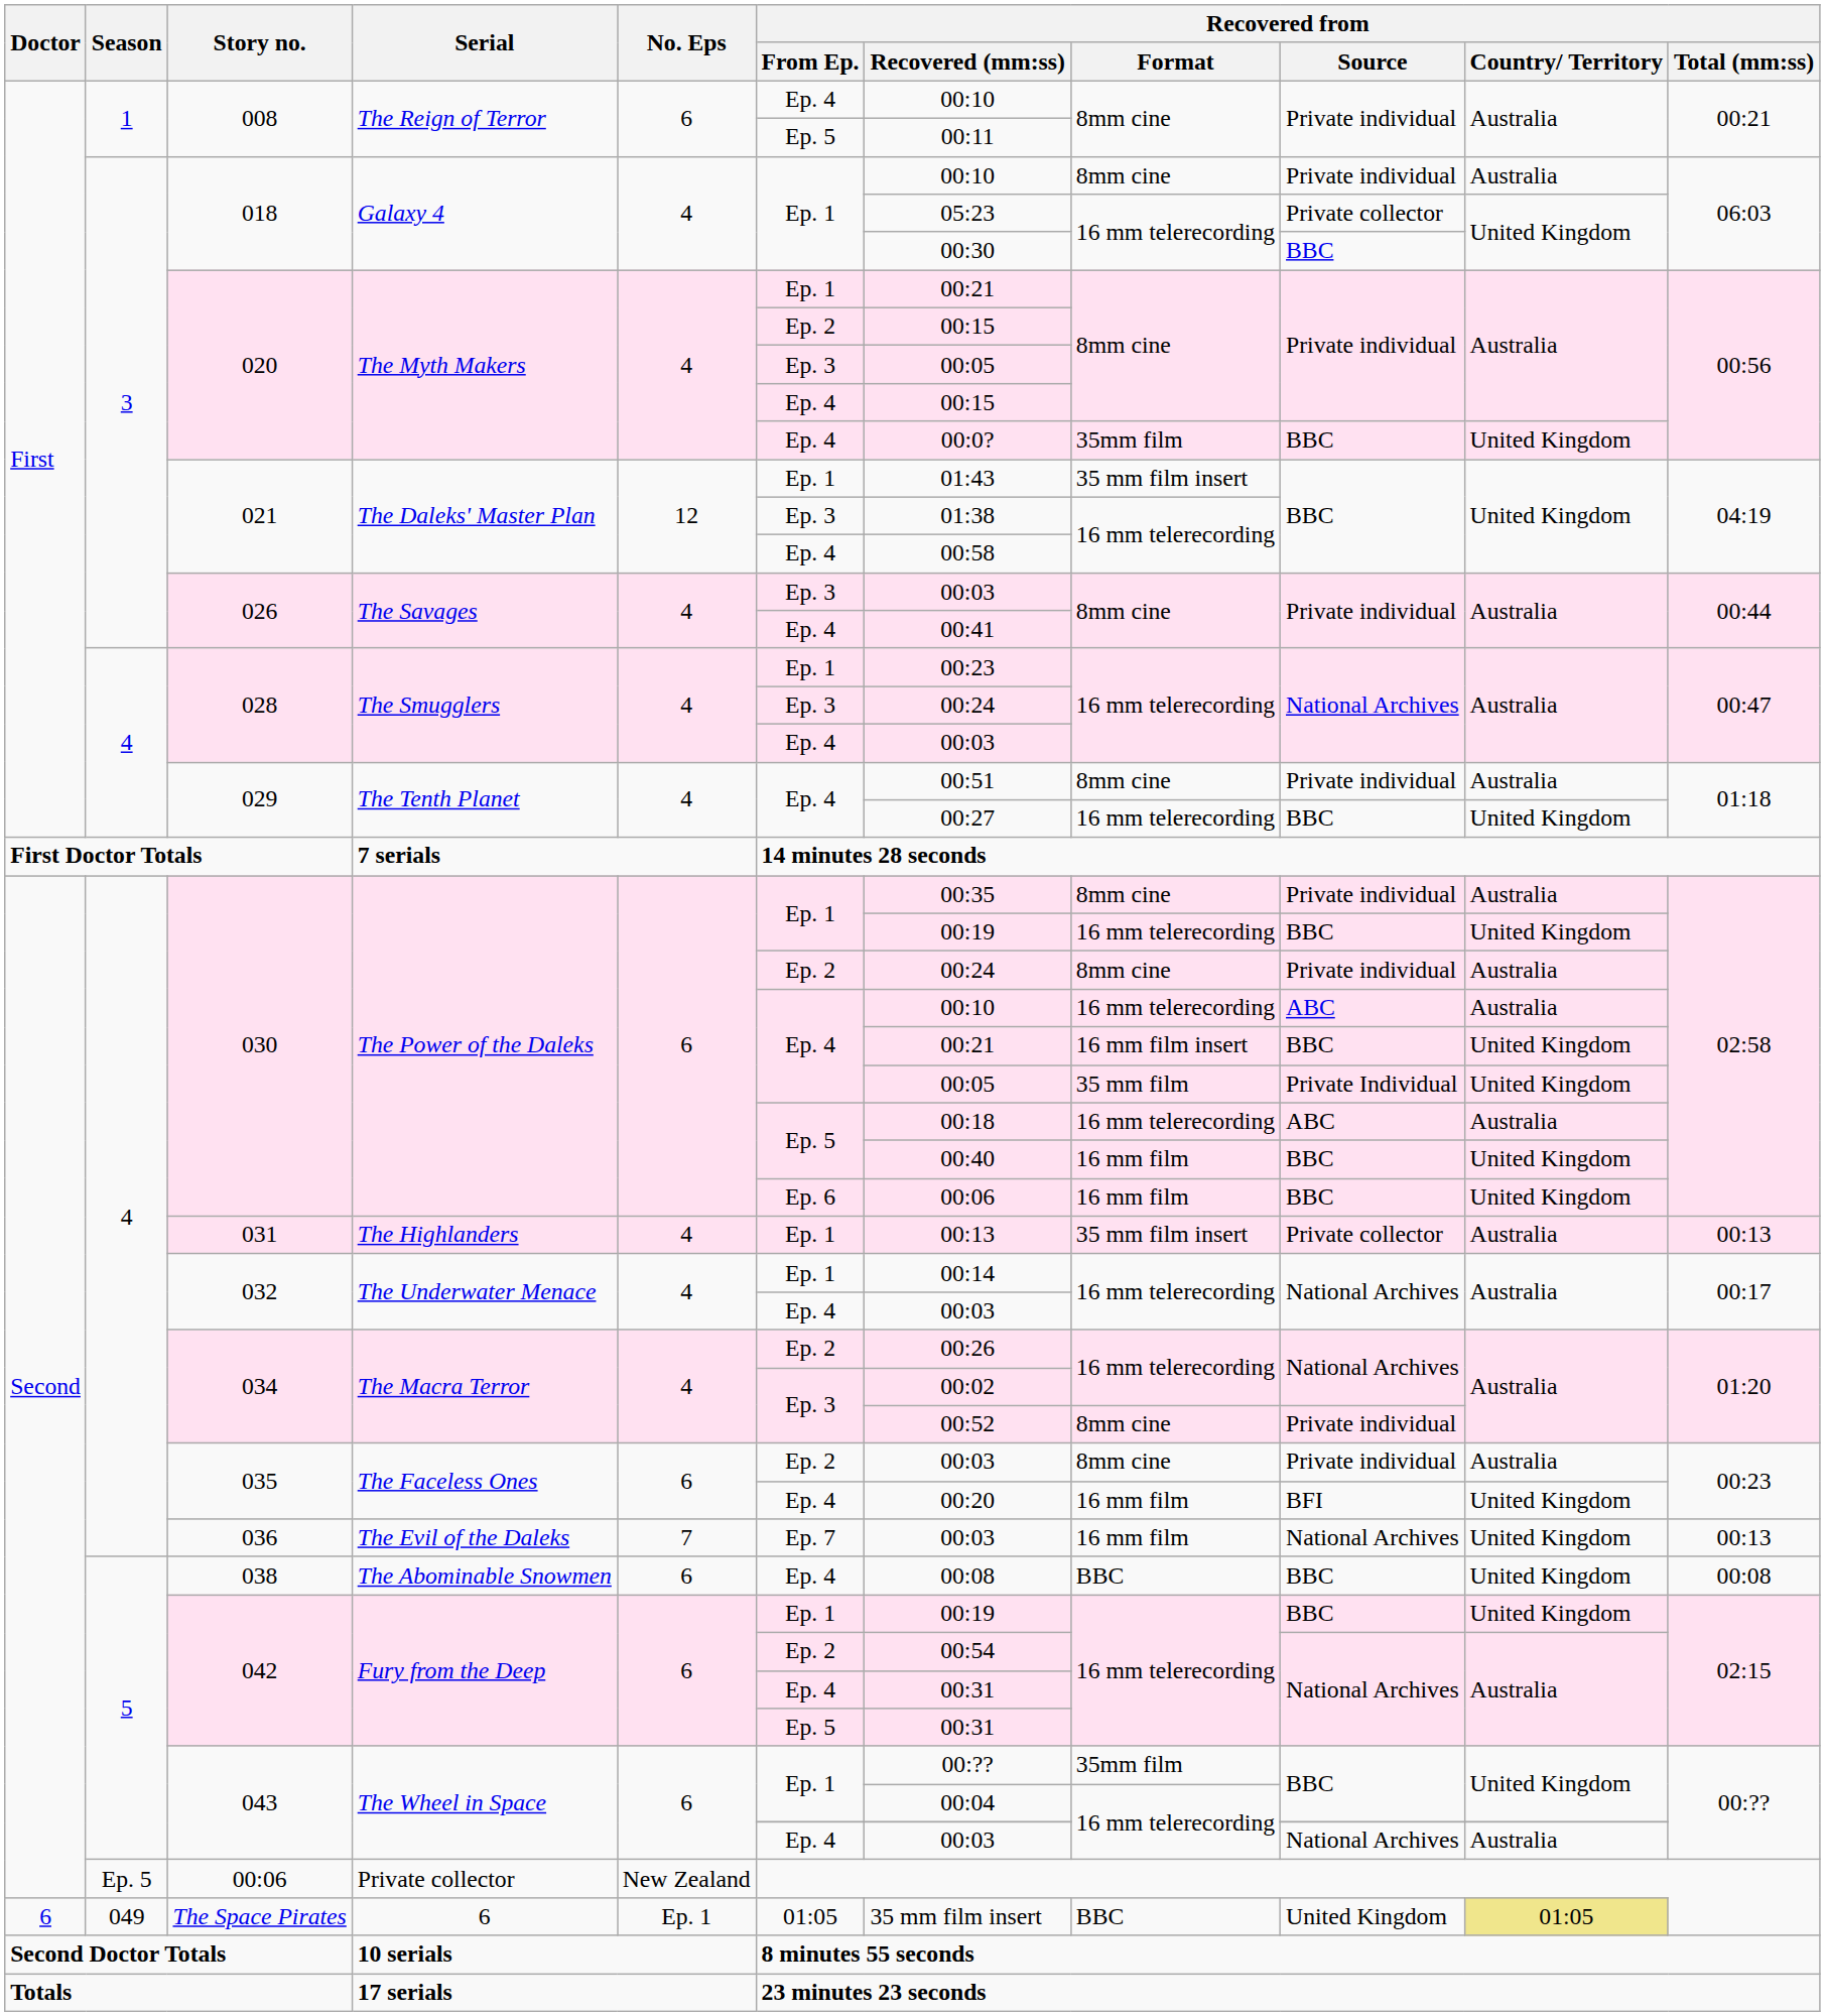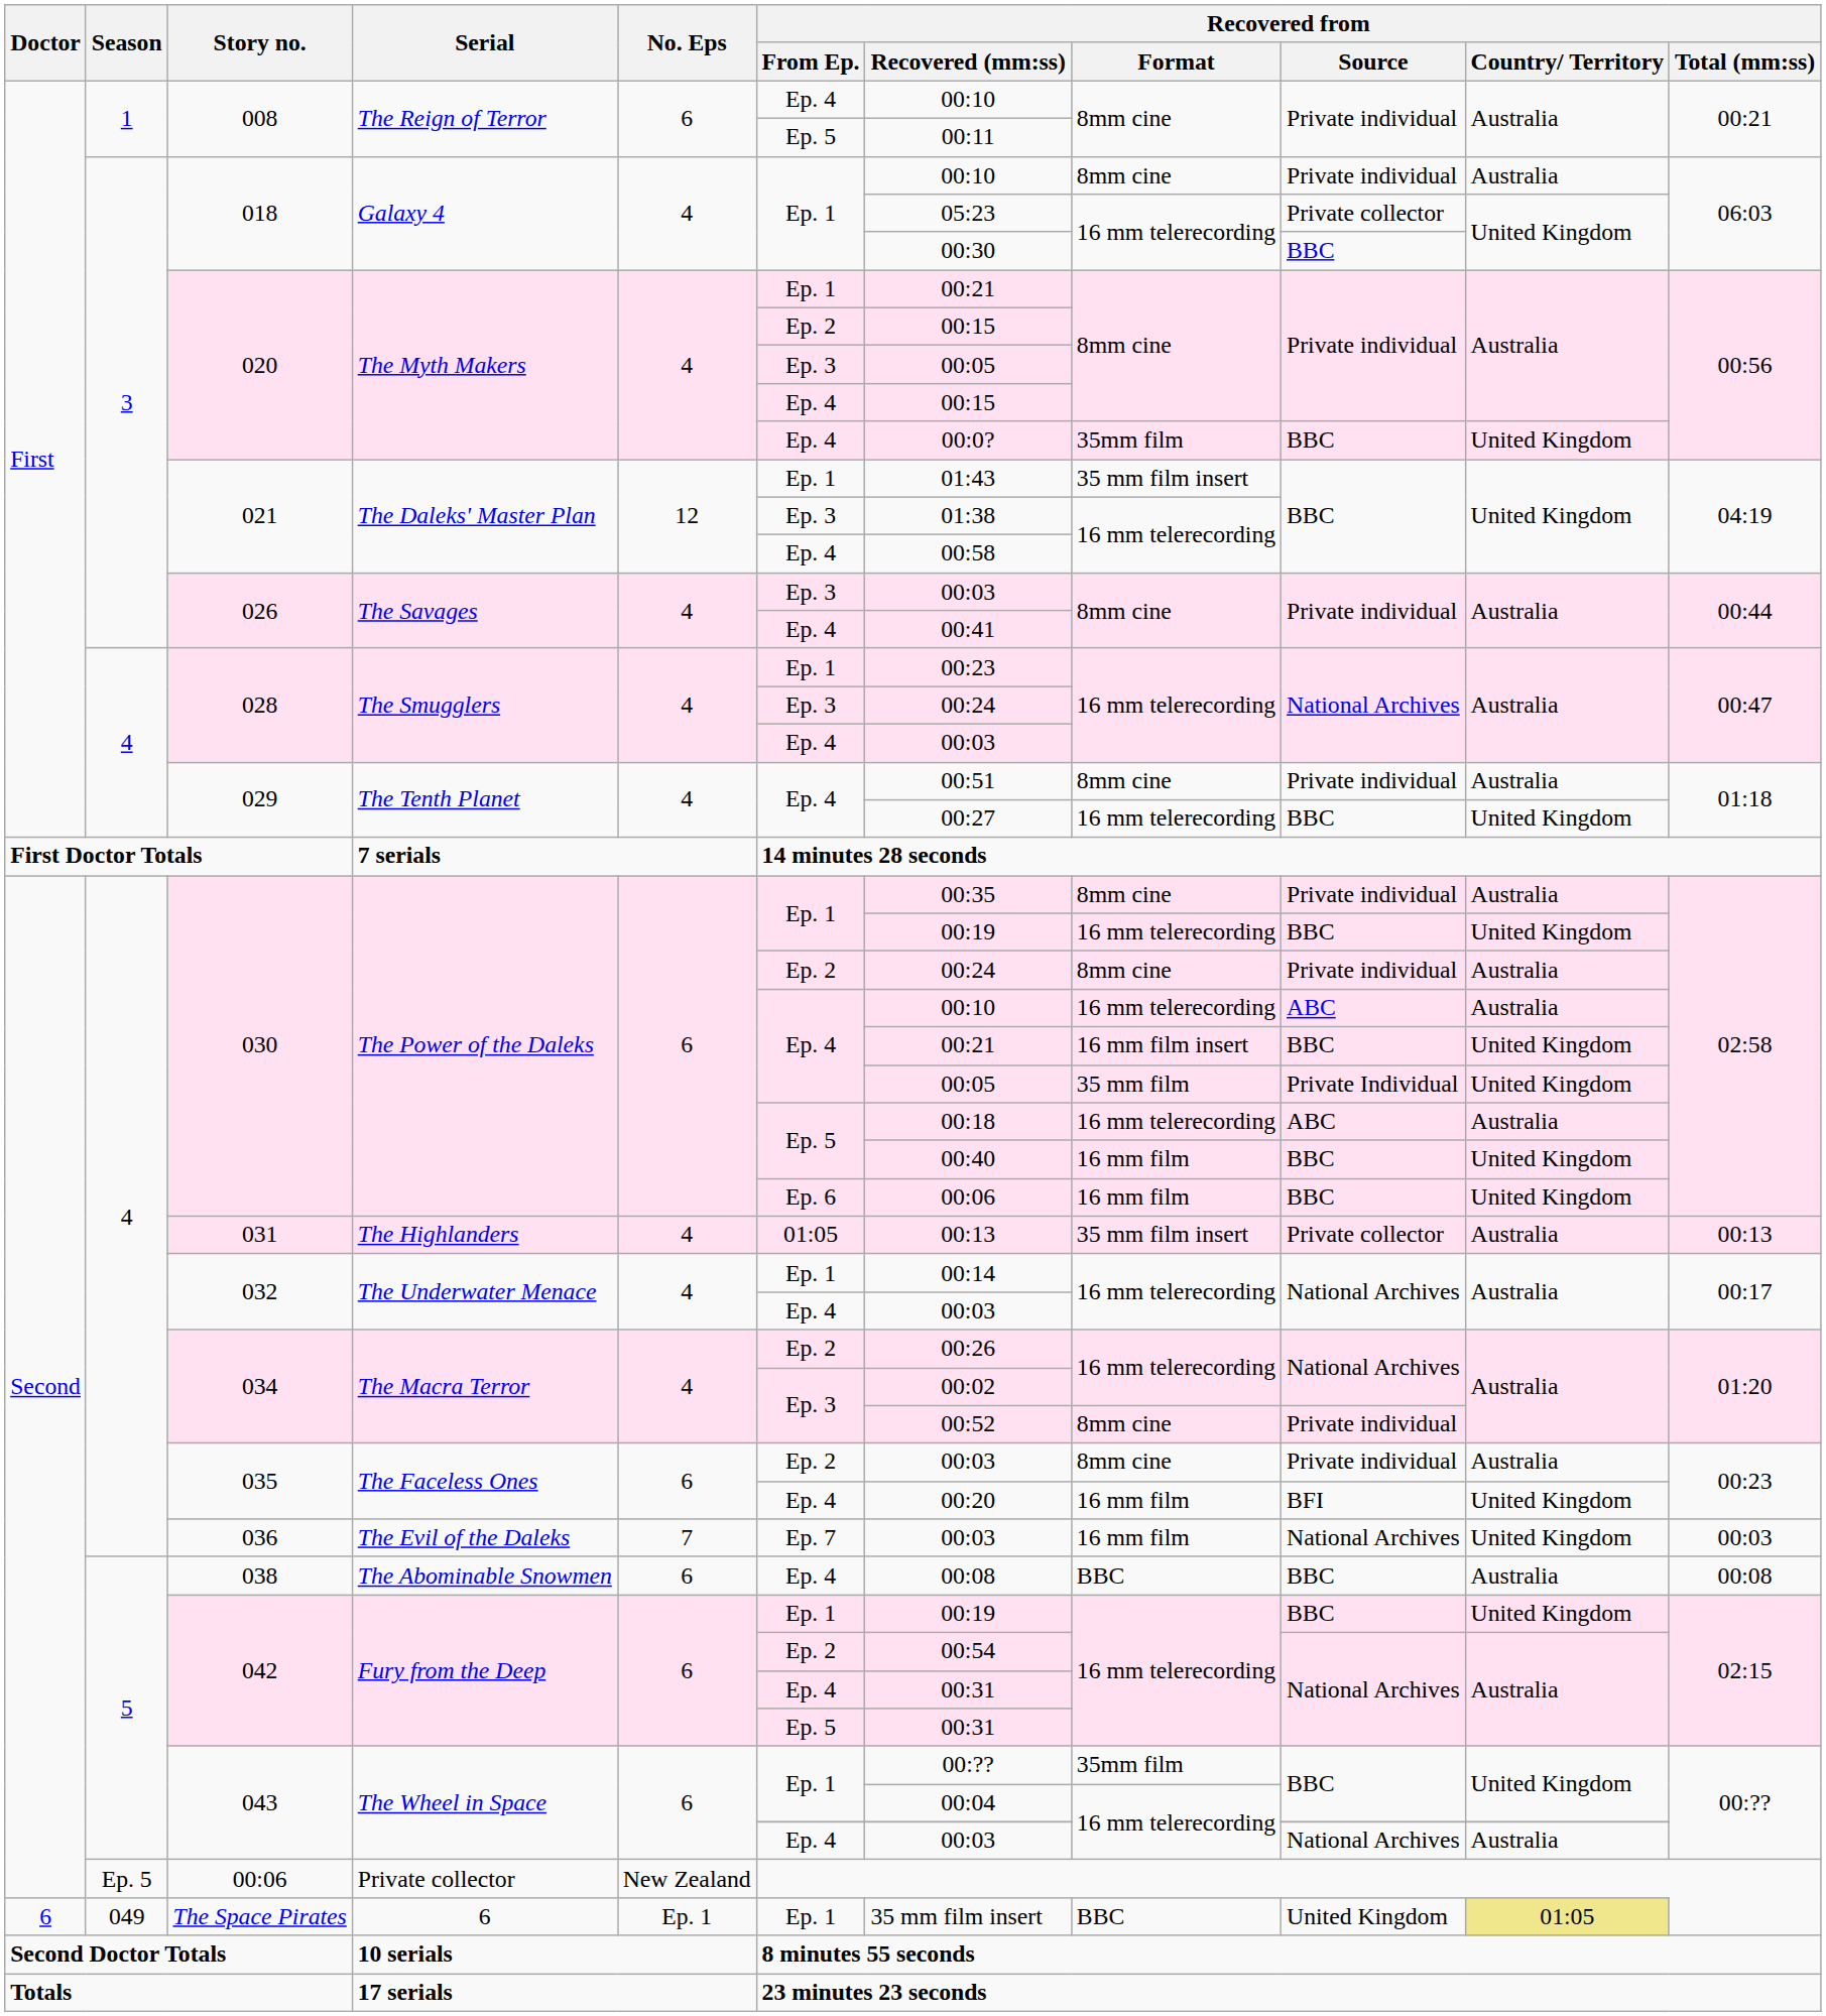031 | Recovered from / From Ep.: Ep. 1 -> 01:05
036 | Recovered from / Total (mm:ss): 00:13 -> 00:03
038 | Recovered from / Country/ Territory: United Kingdom -> Australia
The Space Pirates | Recovered from / From Ep.: 01:05 -> Ep. 1
